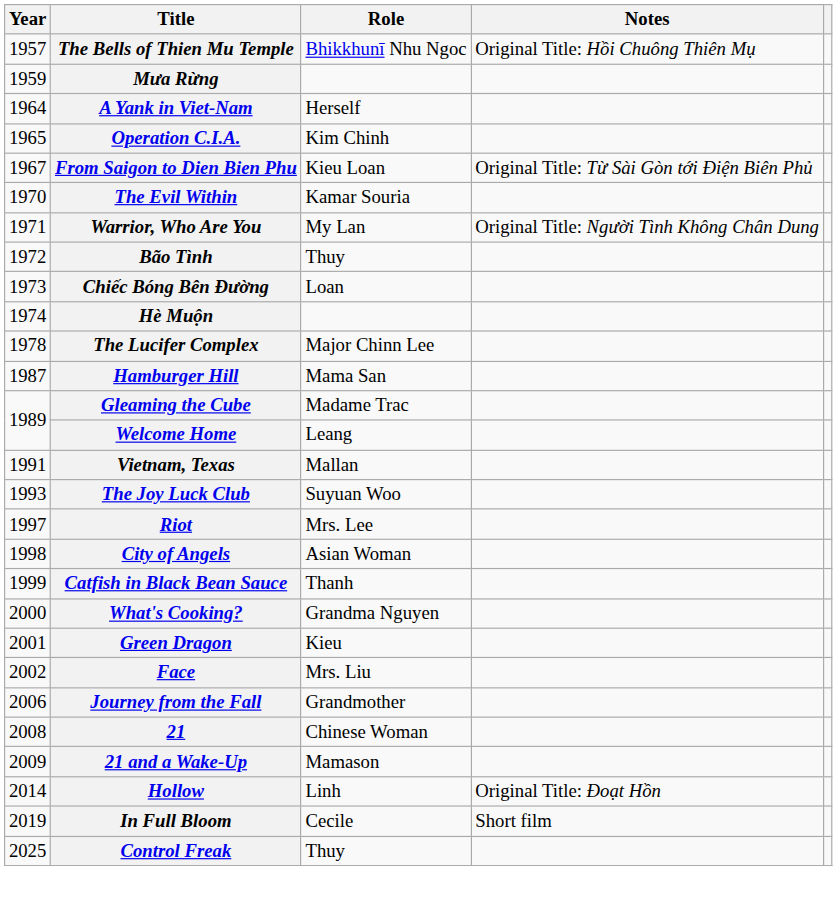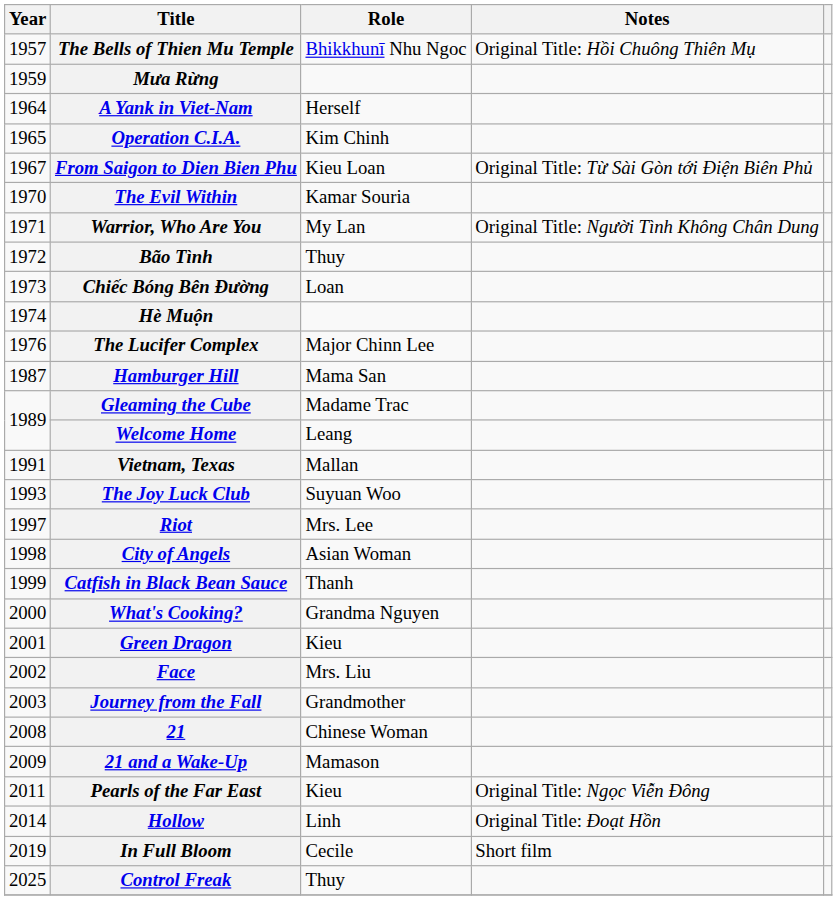The Lucifer Complex | Year: 1978 -> 1976
Journey from the Fall | Year: 2006 -> 2003
+ row: 2011 | Pearls of the Far East | Kieu | Original Title: Ngọc Viễn Đông
